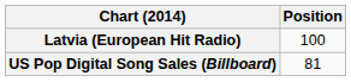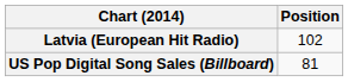Latvia (European Hit Radio) | Position: 100 -> 102
